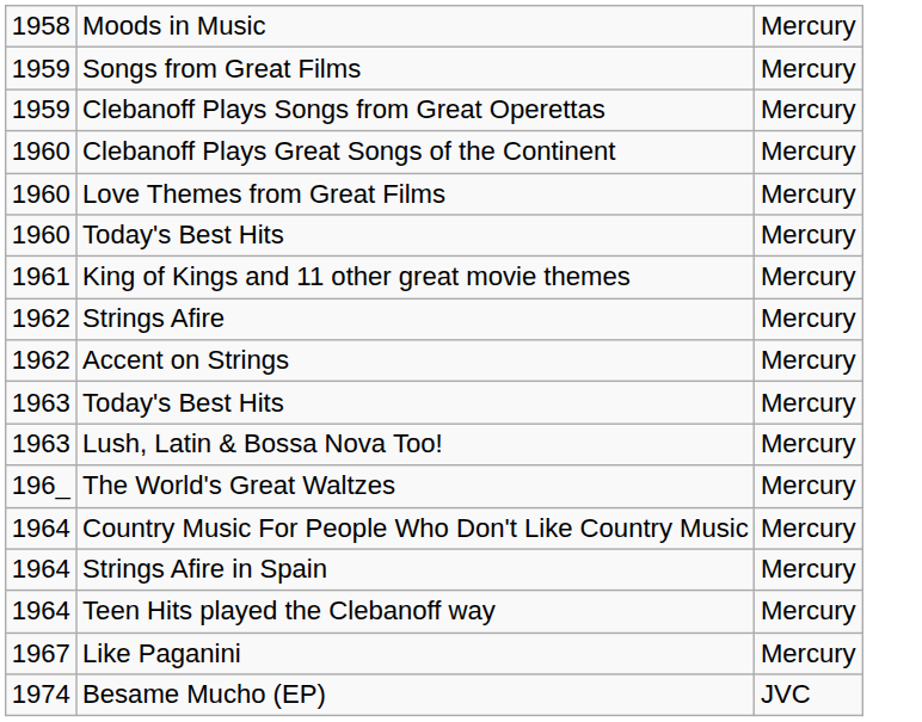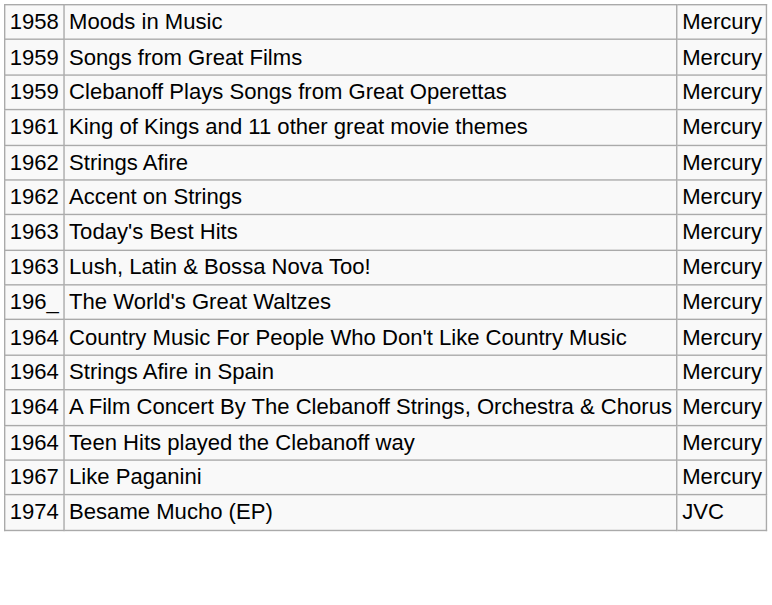- row: 1960 | Clebanoff Plays Great Songs of the Continent | Mercury
- row: 1960 | Love Themes from Great Films | Mercury
- row: 1960 | Today's Best Hits | Mercury
+ row: 1964 | A Film Concert By The Clebanoff Strings, Orchestra & Chorus | Mercury
